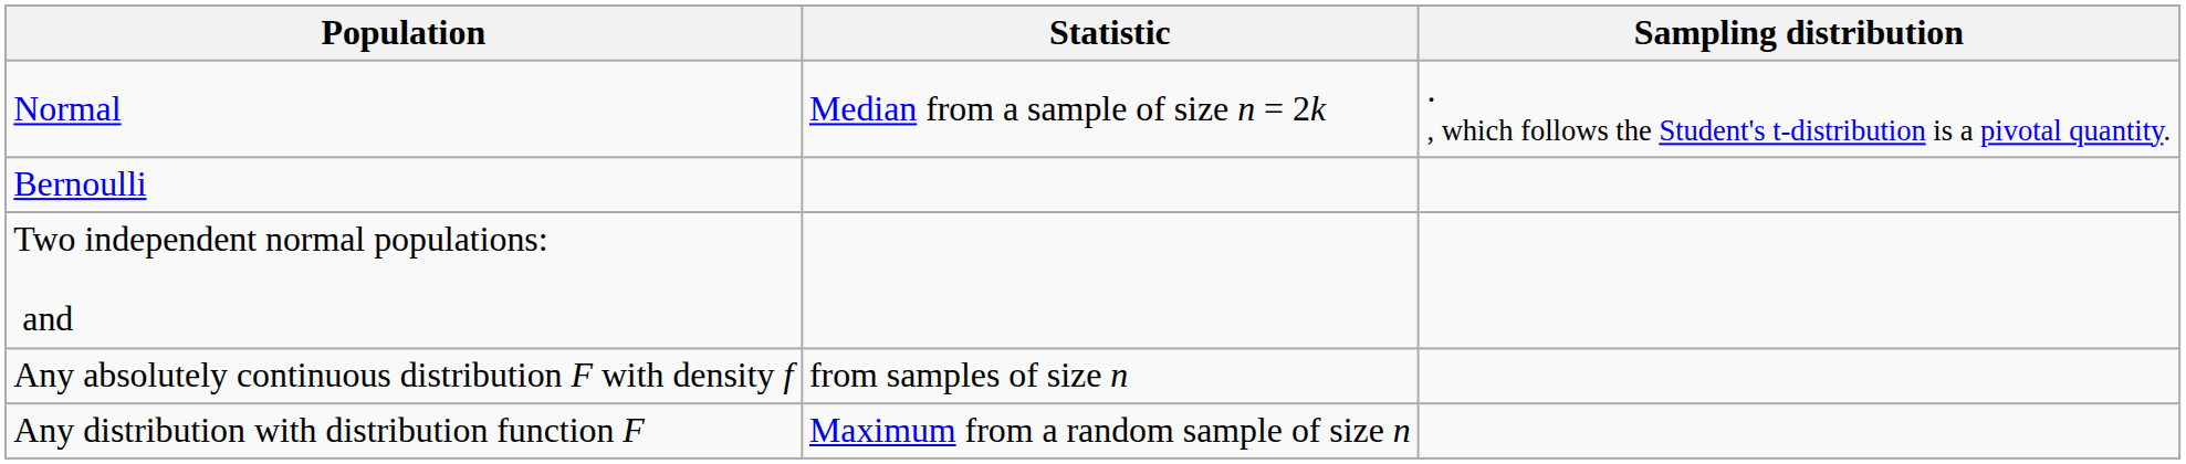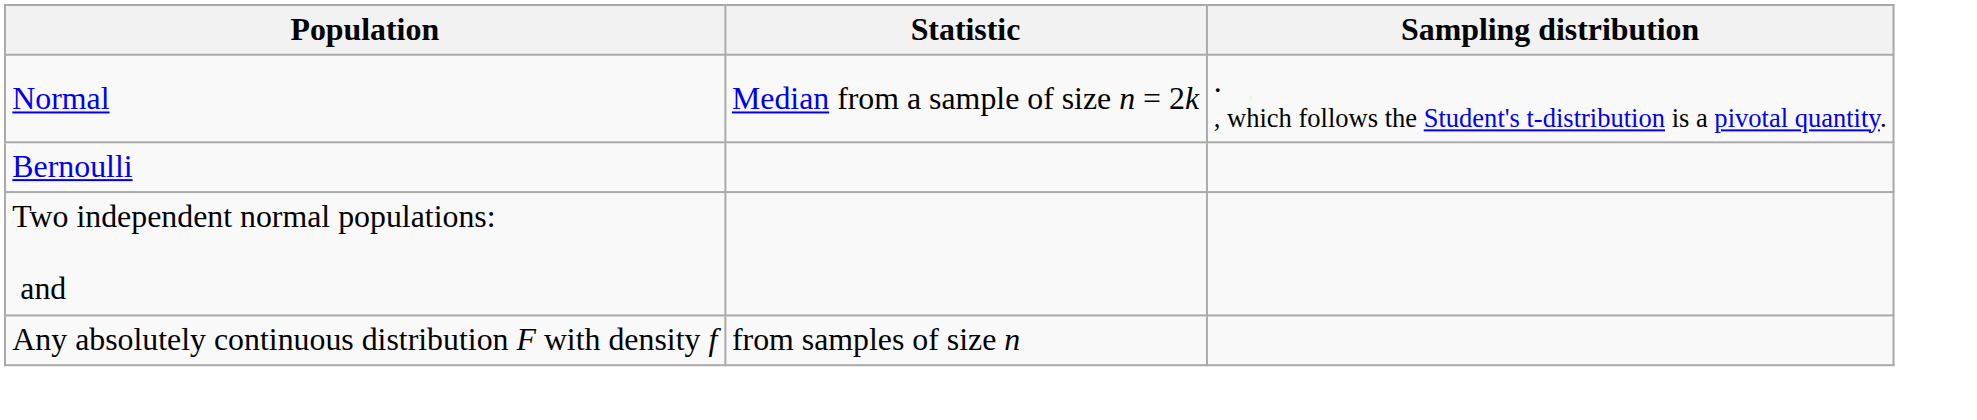- row: Any distribution with distribution function F | Maximum from a random sample of size n
